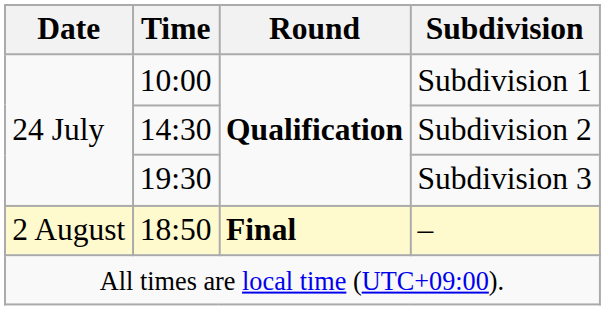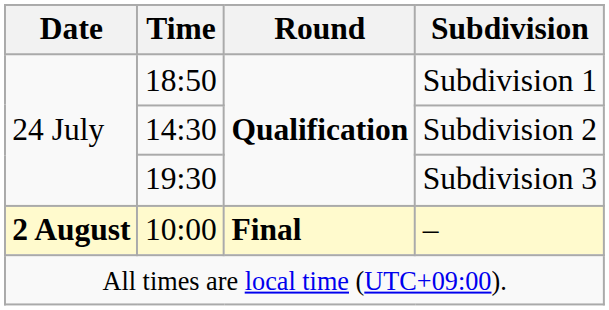Subdivision 1 | Time: 10:00 -> 18:50
– | Date: normal -> bold
– | Time: 18:50 -> 10:00
